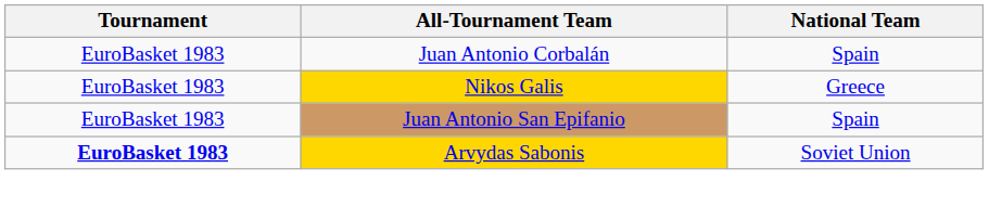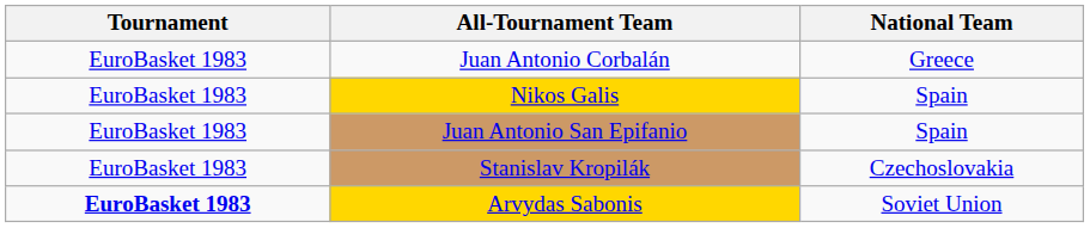Juan Antonio Corbalán | National Team: Spain -> Greece
Nikos Galis | National Team: Greece -> Spain
+ row: EuroBasket 1983 | Stanislav Kropilák | Czechoslovakia
